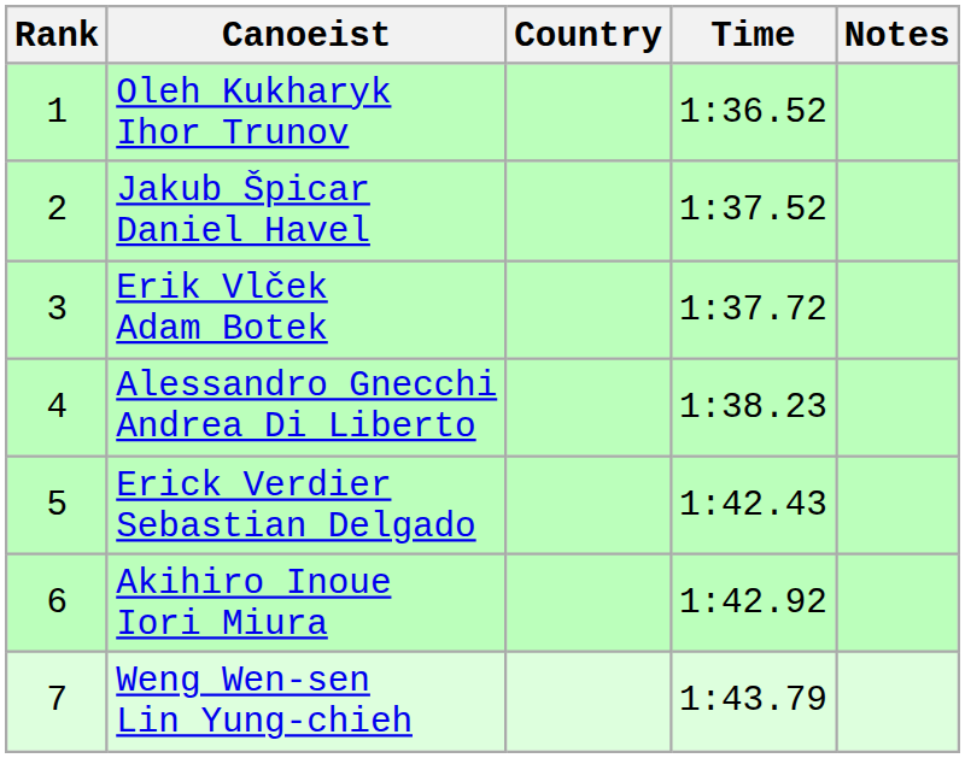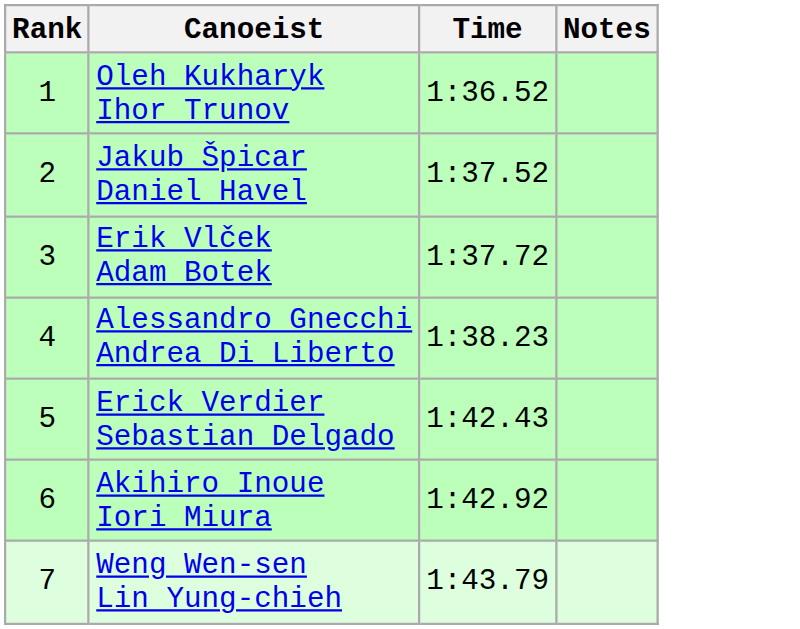- column: Country
